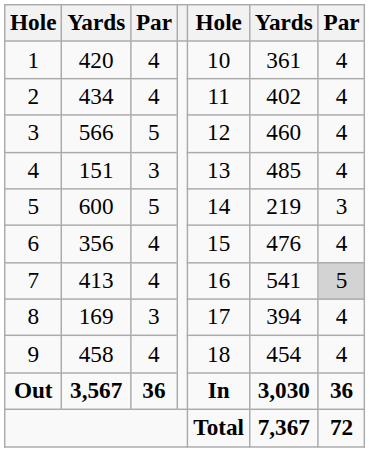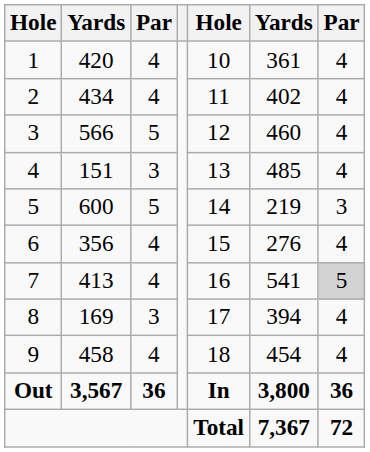6 | column 6: 476 -> 276
Out | column 6: 3,030 -> 3,800
